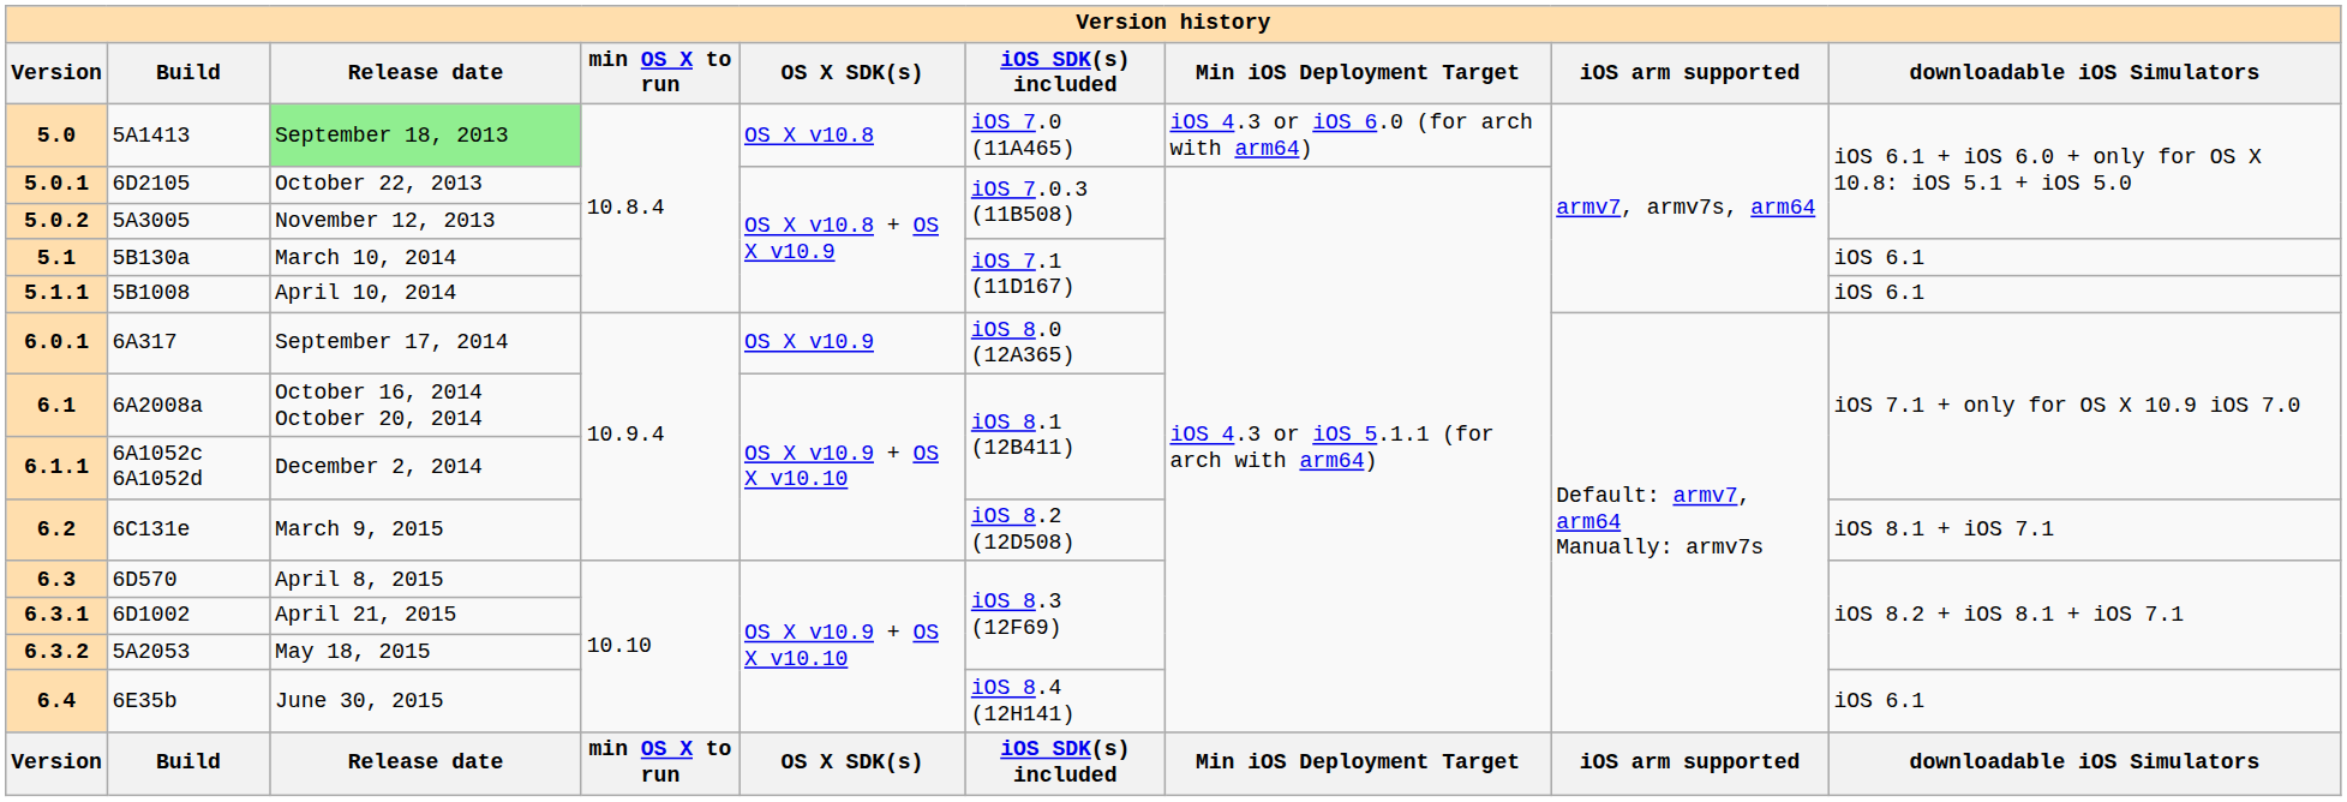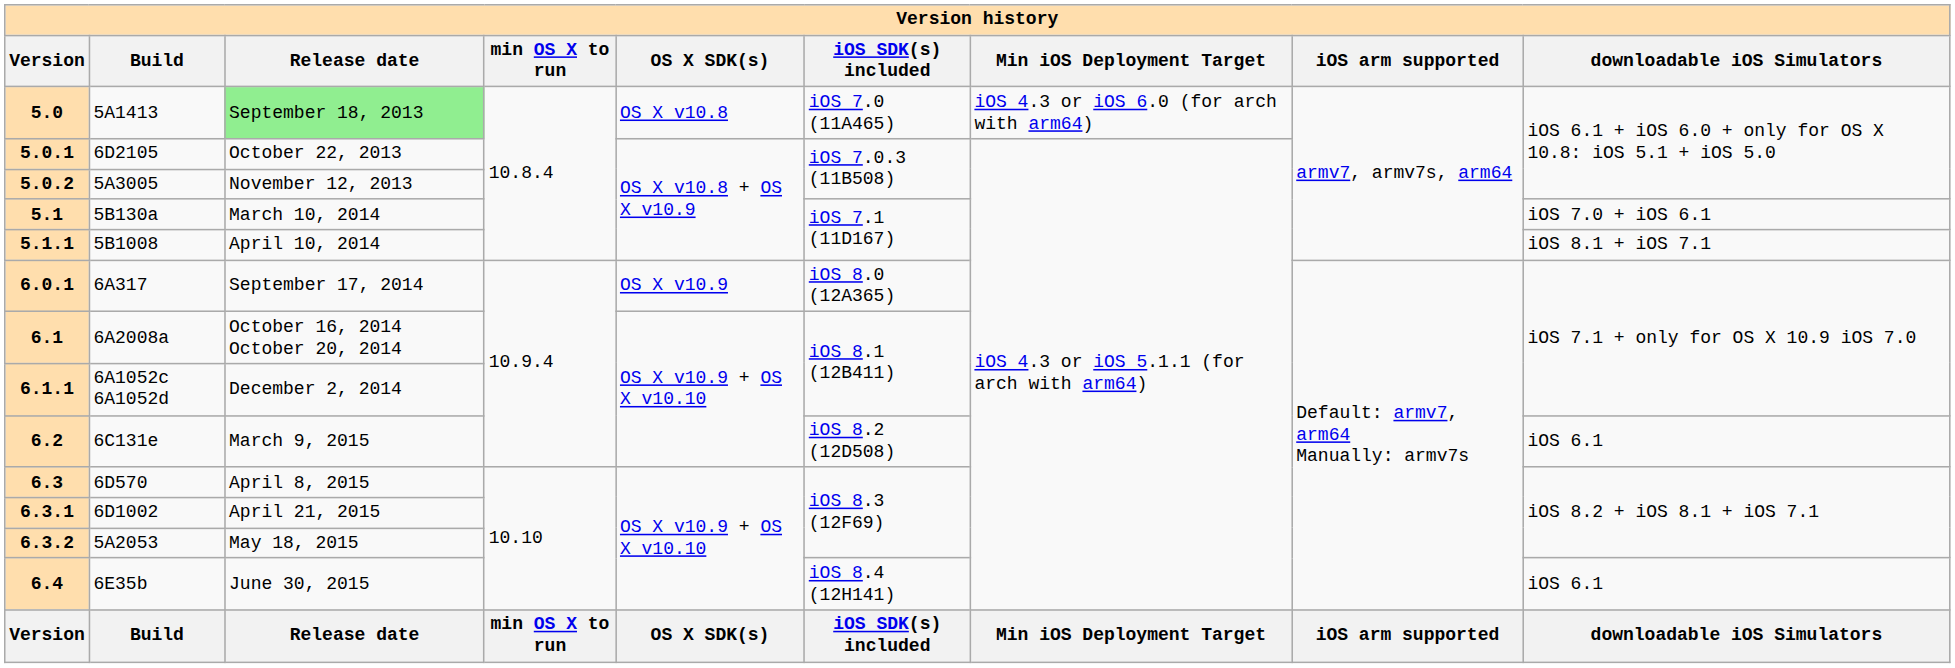5.1 | downloadable iOS Simulators: iOS 6.1 -> iOS 7.0 + iOS 6.1
5.1.1 | downloadable iOS Simulators: iOS 6.1 -> iOS 8.1 + iOS 7.1
6.2 | downloadable iOS Simulators: iOS 8.1 + iOS 7.1 -> iOS 6.1
